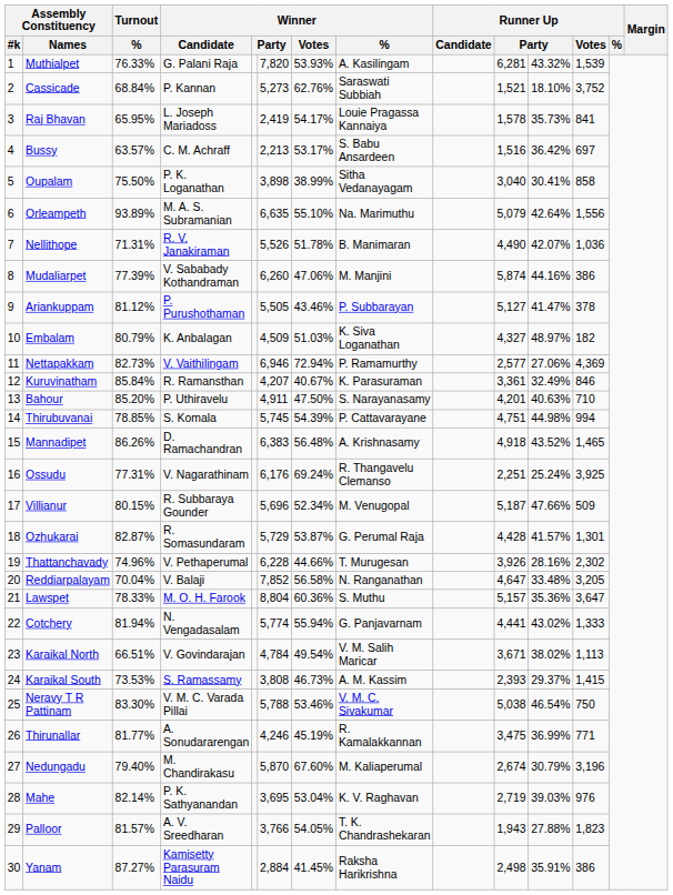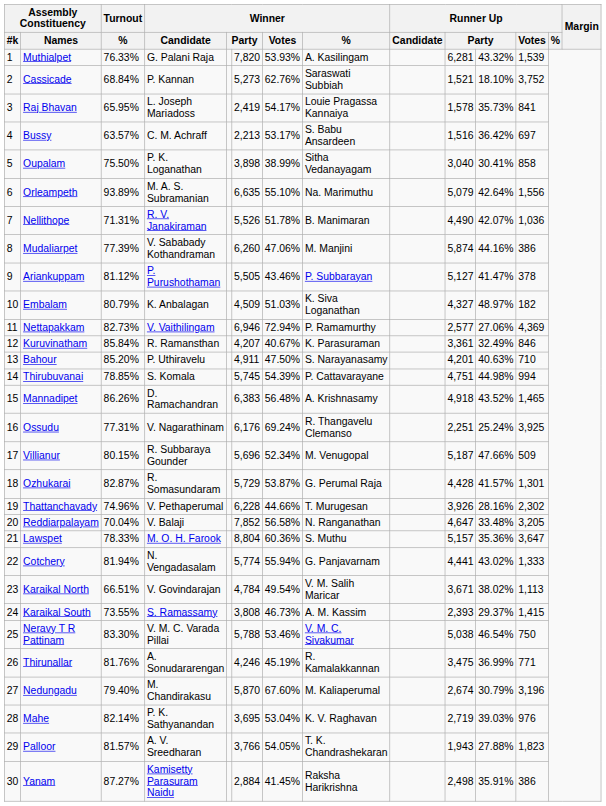Karaikal South | Turnout / %: 73.53% -> 73.55%
Thirunallar | Turnout / %: 81.77% -> 81.76%
